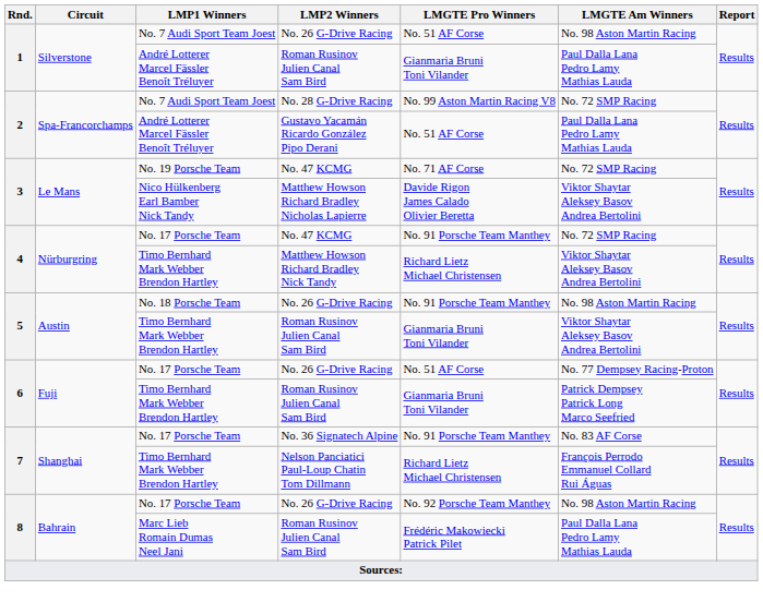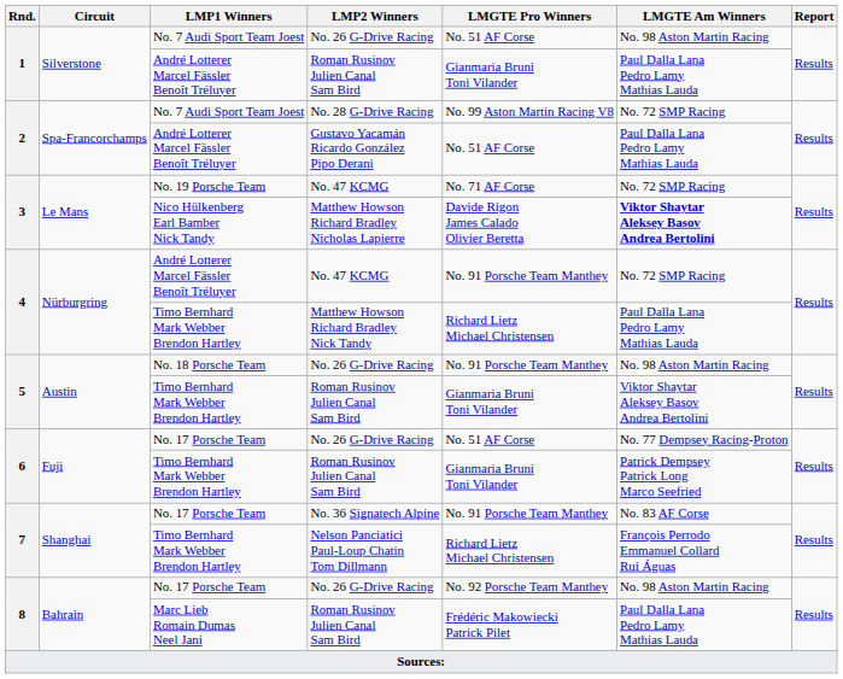Matthew Howson Richard Bradley Nicholas Lapierre | LMGTE Am Winners: normal -> bold
4 / No. 47 KCMG | LMP1 Winners: No. 17 Porsche Team -> André Lotterer Marcel Fässler Benoît Tréluyer
Matthew Howson Richard Bradley Nick Tandy | LMGTE Am Winners: Viktor Shaytar Aleksey Basov Andrea Bertolini -> Paul Dalla Lana Pedro Lamy Mathias Lauda
